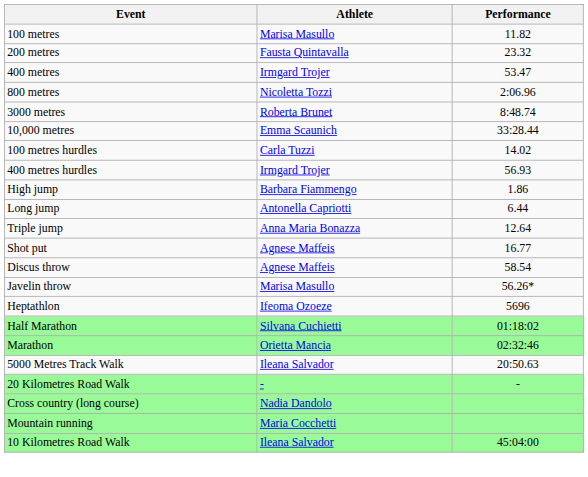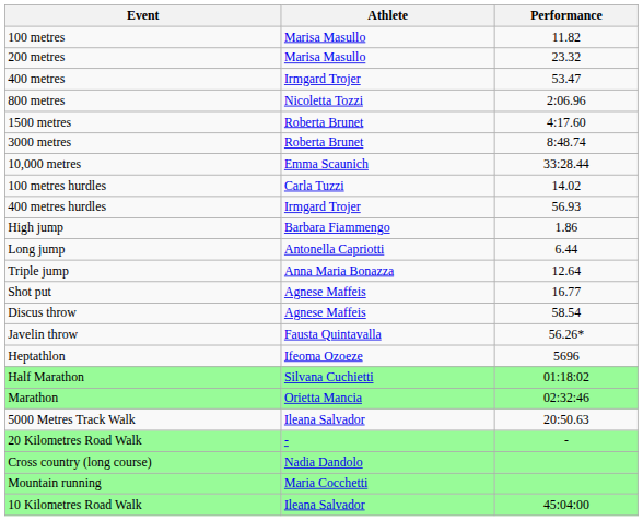200 metres | Athlete: Fausta Quintavalla -> Marisa Masullo
+ row: 1500 metres | Roberta Brunet | 4:17.60
Javelin throw | Athlete: Marisa Masullo -> Fausta Quintavalla
